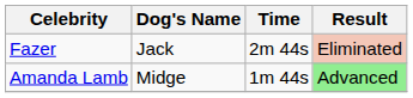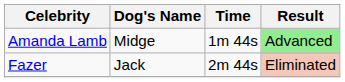rows swapped: Fazer <-> Amanda Lamb
